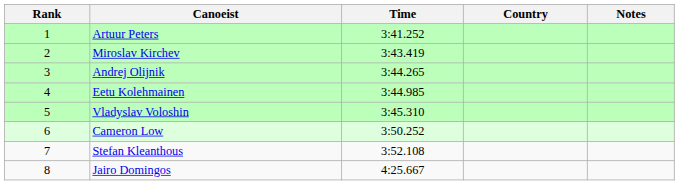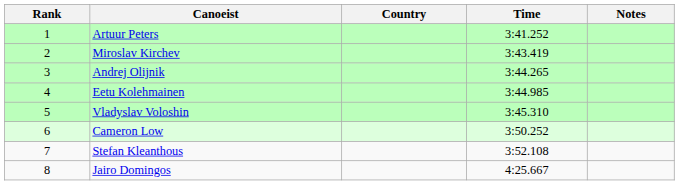columns swapped: Country <-> Time
